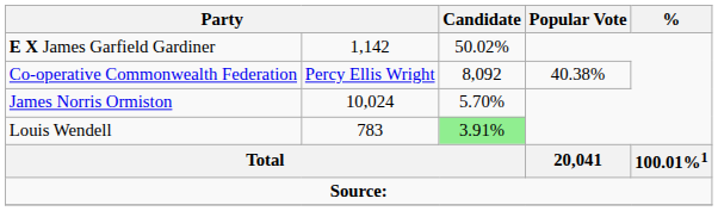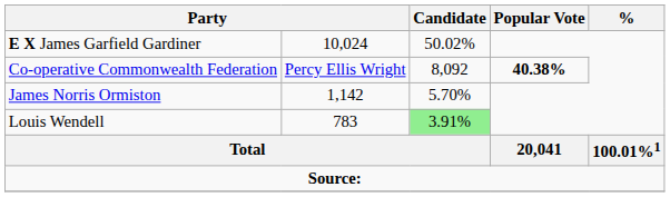E X James Garfield Gardiner | column 2: 1,142 -> 10,024
Co-operative Commonwealth Federation | Popular Vote: normal -> bold
James Norris Ormiston | column 2: 10,024 -> 1,142
